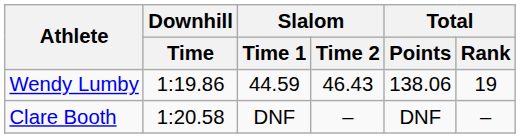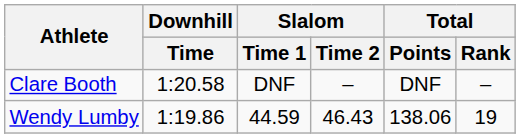rows swapped: Clare Booth <-> Wendy Lumby
